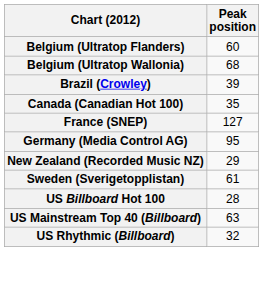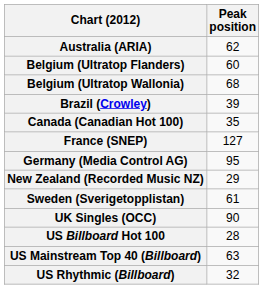+ row: Australia (ARIA) | 62
+ row: UK Singles (OCC) | 90
